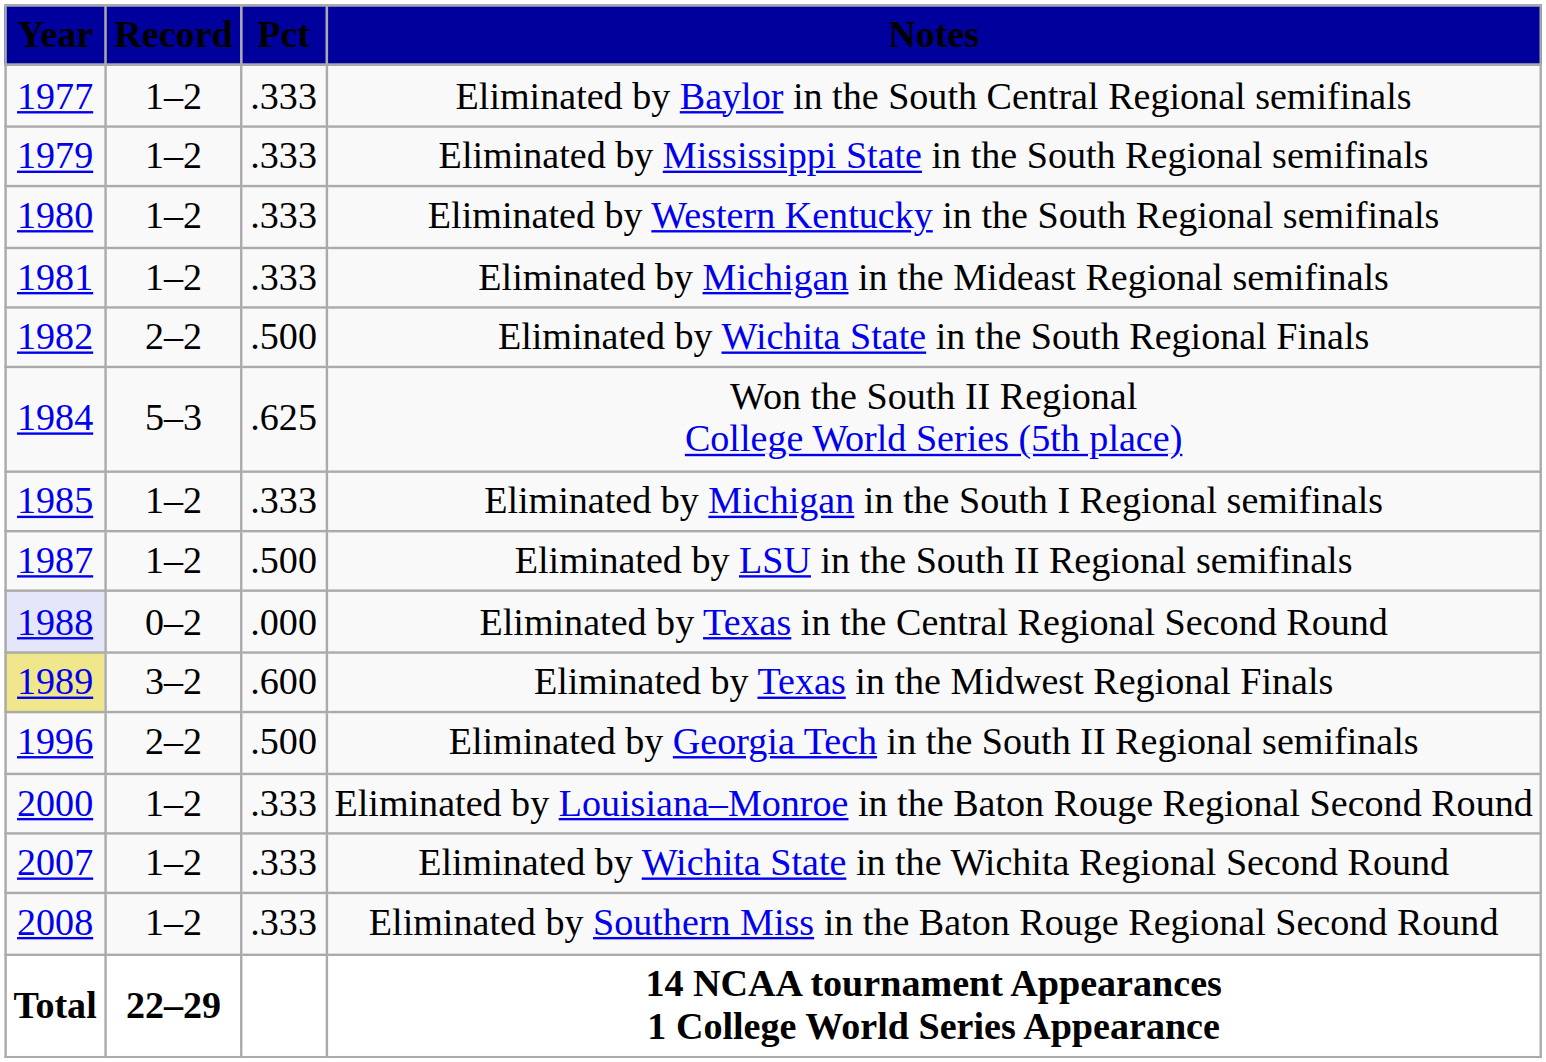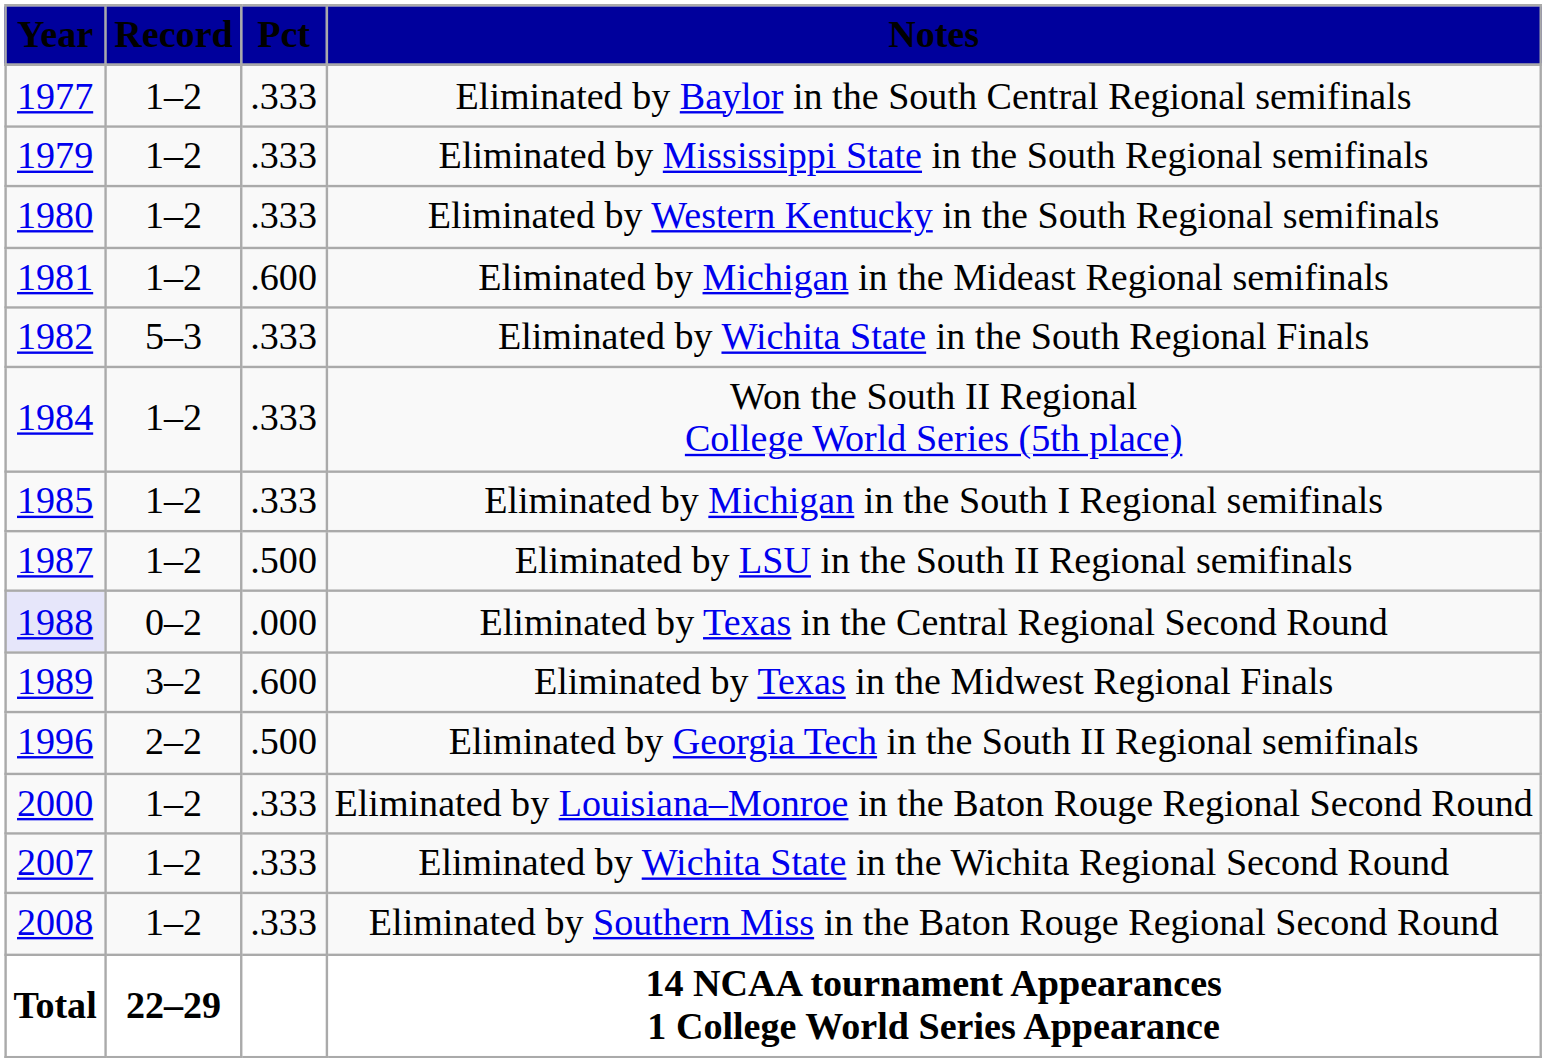Eliminated by Michigan in the Mideast Regional semifinals | Pct: .333 -> .600
Eliminated by Wichita State in the South Regional Finals | Record: 2–2 -> 5–3
Eliminated by Wichita State in the South Regional Finals | Pct: .500 -> .333
Won the South II Regional College World Series (5th place) | Record: 5–3 -> 1–2
Won the South II Regional College World Series (5th place) | Pct: .625 -> .333
Eliminated by Texas in the Midwest Regional Finals | Year: khaki background -> no background
